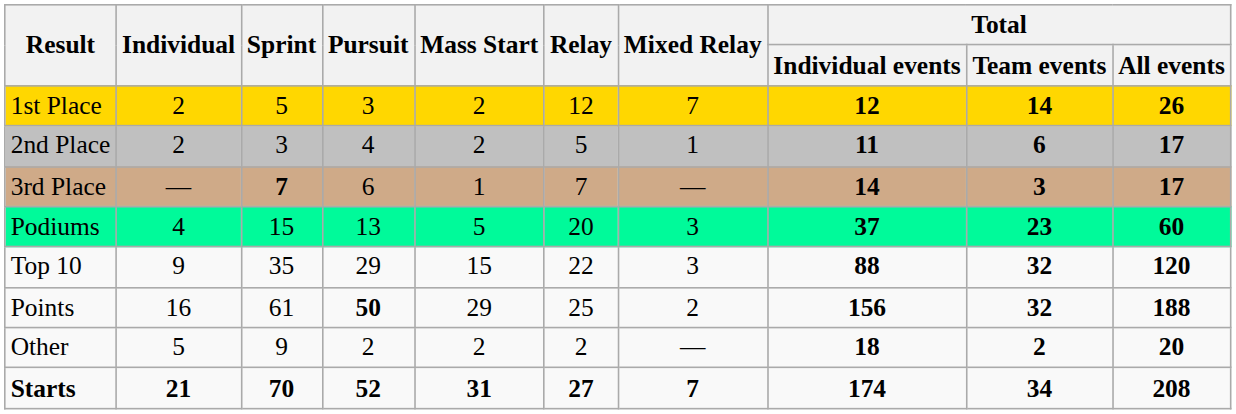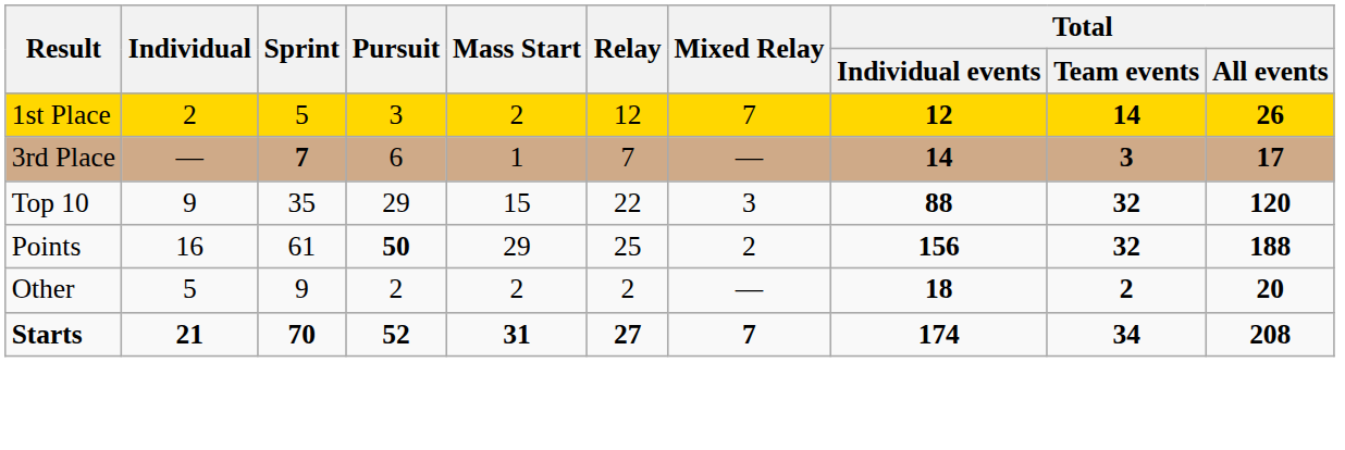- row: 2nd Place | 2 | 3 | 4 | 2 | 5 | 1 | 11 | 6 | 17
- row: Podiums | 4 | 15 | 13 | 5 | 20 | 3 | 37 | 23 | 60
